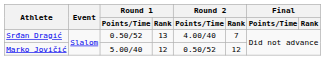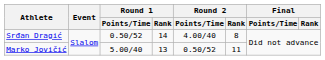Srđan Dragić | Round 1 / Rank: 13 -> 14
Srđan Dragić | Round 2 / Rank: 7 -> 8
Marko Jovičić | Round 1 / Rank: 12 -> 13
Marko Jovičić | Round 2 / Rank: 12 -> 11
